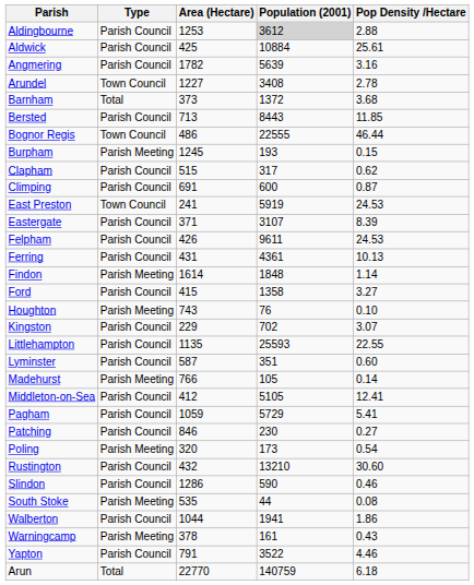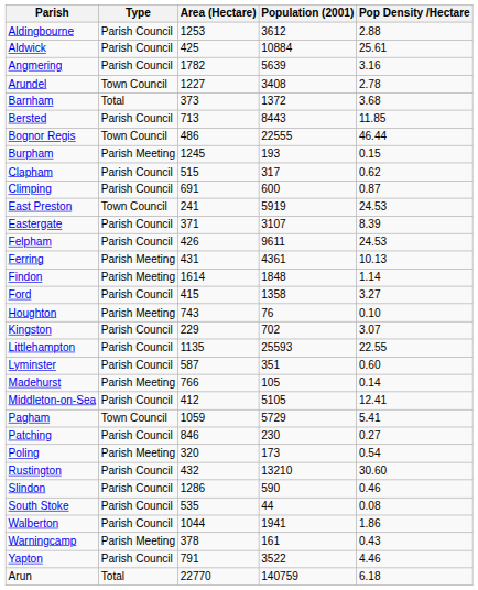Aldingbourne | Population (2001): lightgrey background -> no background
Ferring | Type: Parish Council -> Parish Meeting
Pagham | Type: Parish Council -> Town Council
South Stoke | Type: Parish Meeting -> Parish Council
